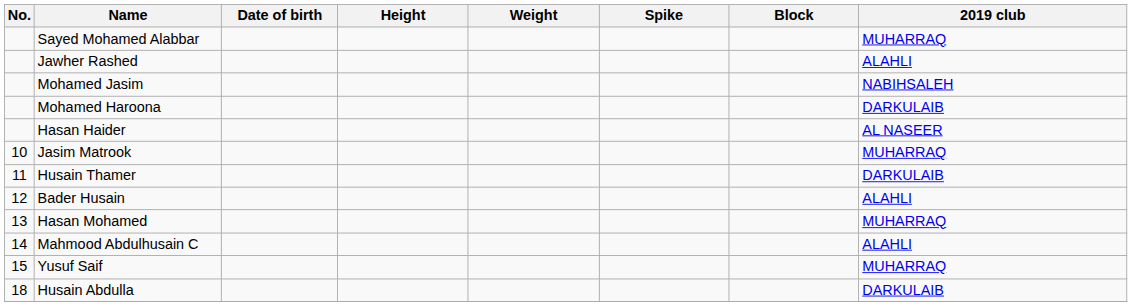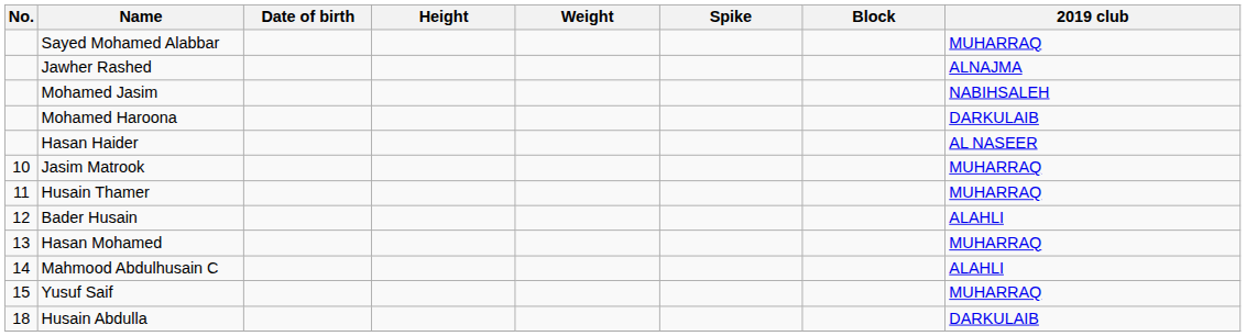Jawher Rashed | 2019 club: ALAHLI -> ALNAJMA
Husain Thamer | 2019 club: DARKULAIB -> MUHARRAQ
